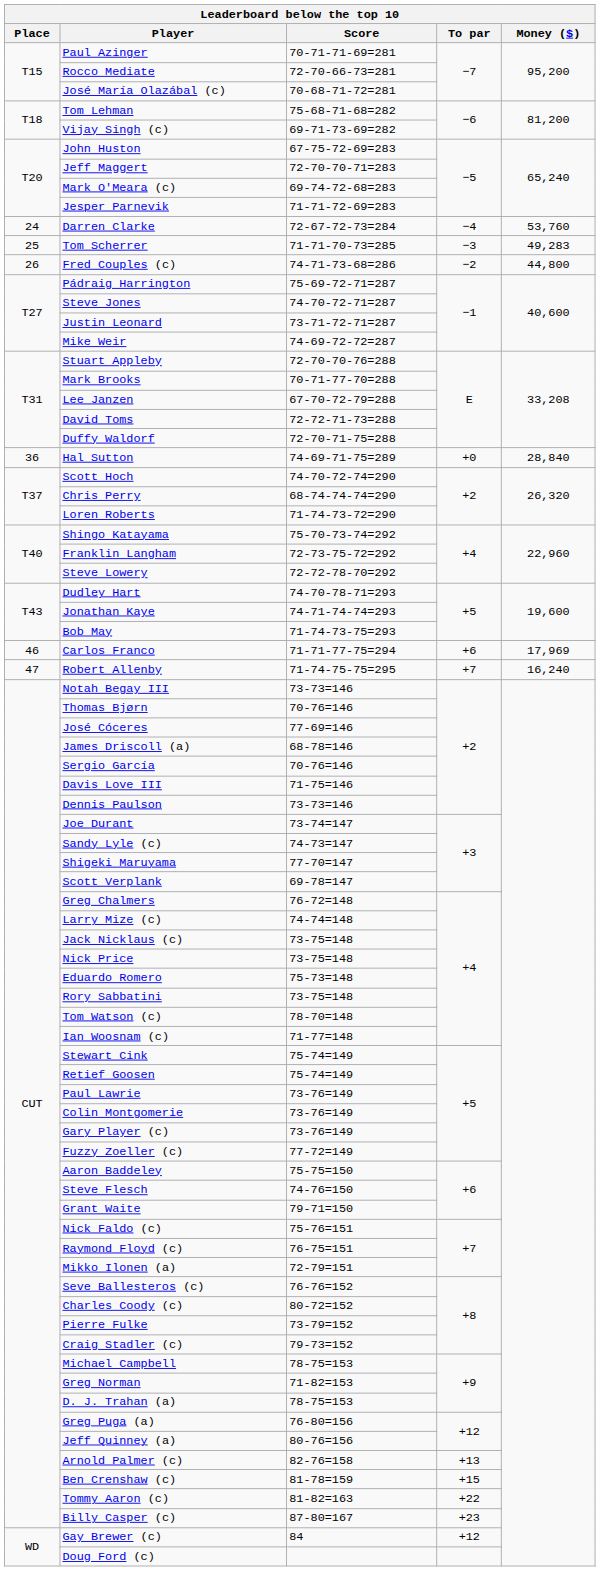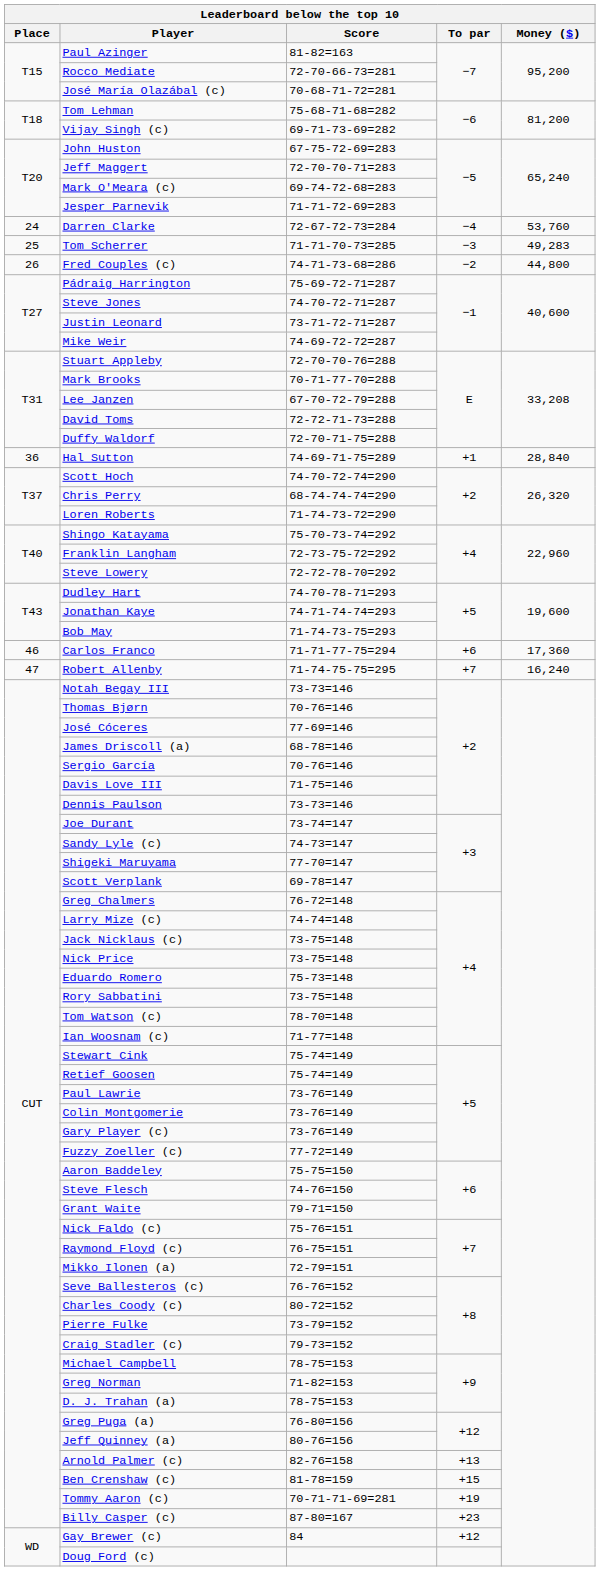Paul Azinger | Score: 70-71-71-69=281 -> 81-82=163
Hal Sutton | To par: +0 -> +1
Carlos Franco | Money ($): 17,969 -> 17,360
Tommy Aaron (c) | Score: 81-82=163 -> 70-71-71-69=281
Tommy Aaron (c) | To par: +22 -> +19
